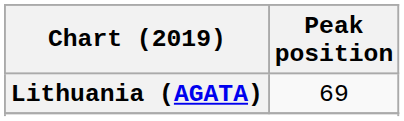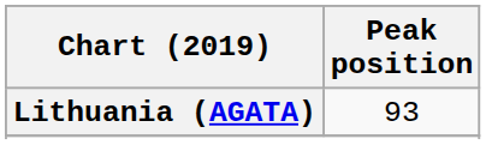Lithuania (AGATA) | Peak position: 69 -> 93
